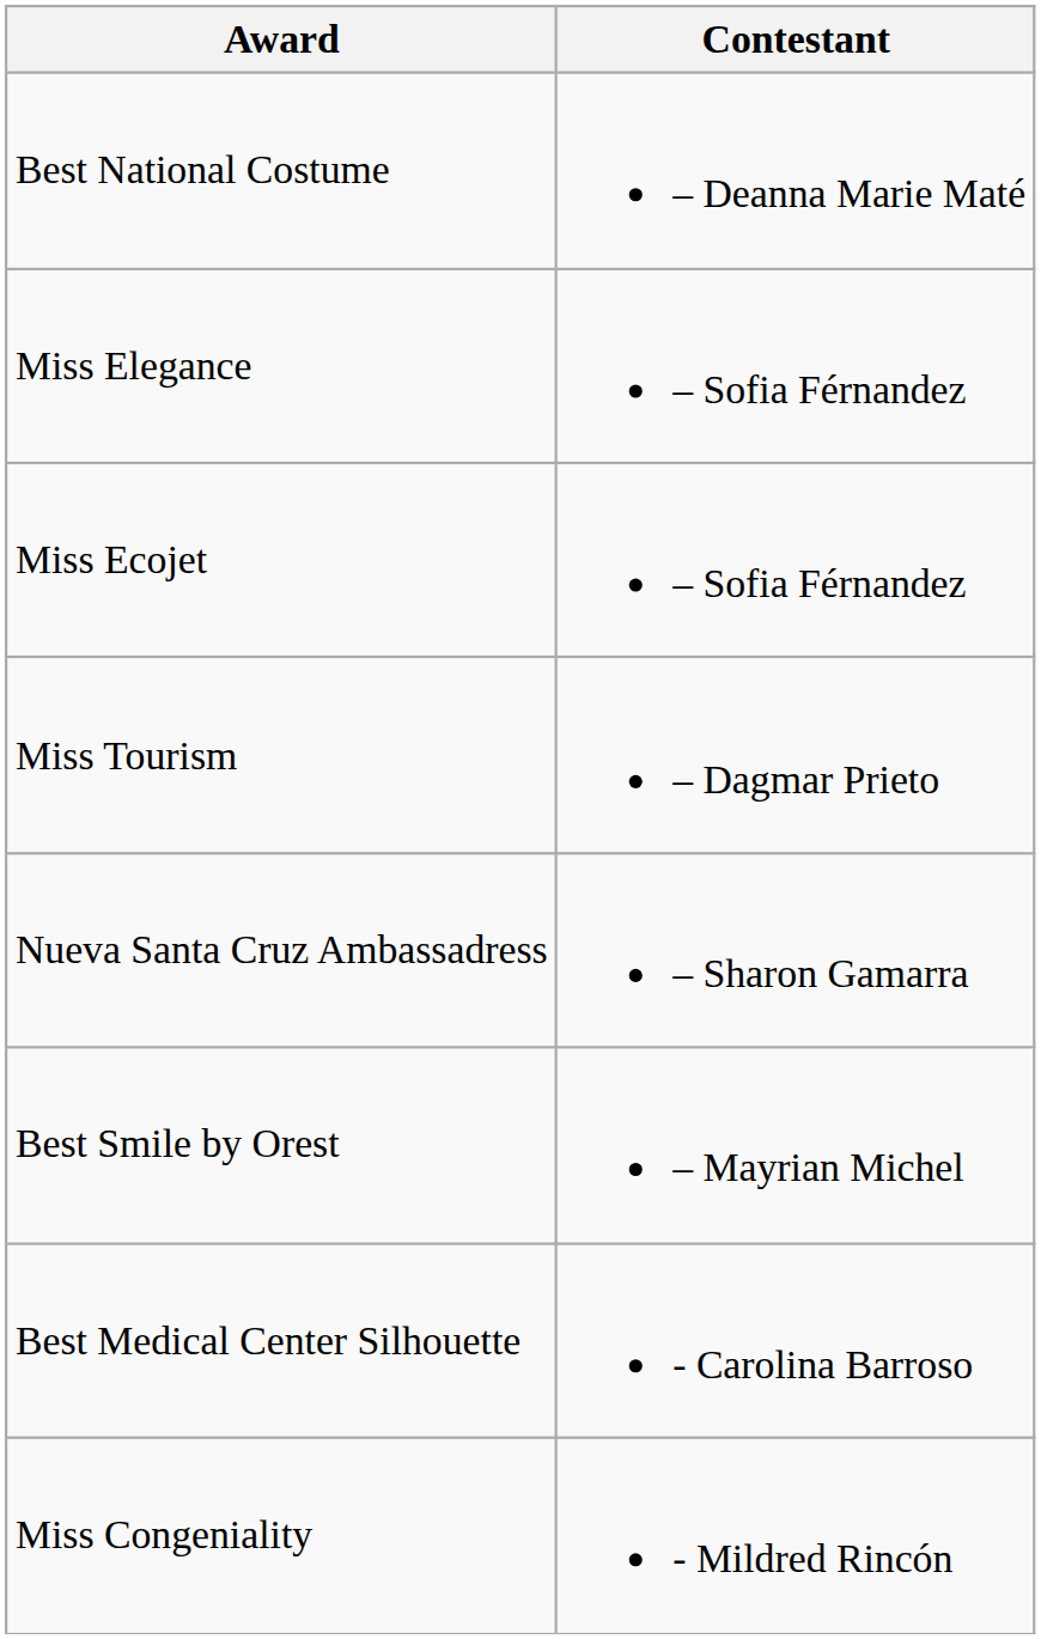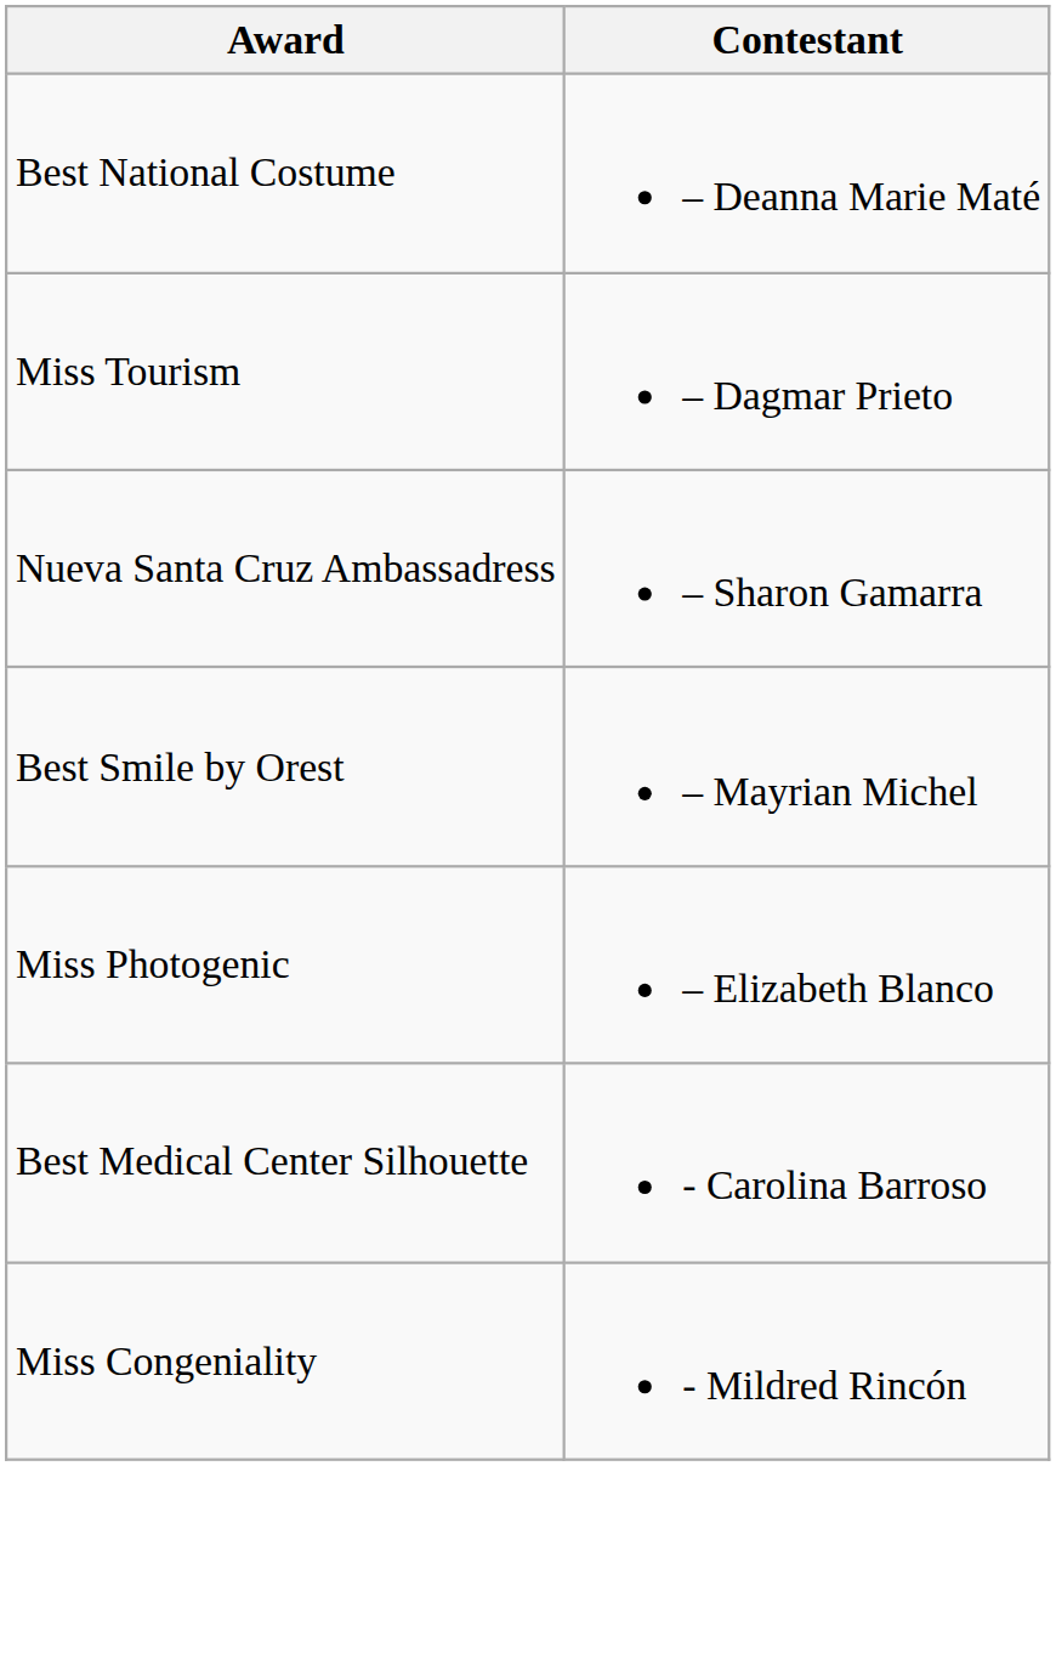- row: Miss Elegance | – Sofia Férnandez
- row: Miss Ecojet | – Sofia Férnandez
+ row: Miss Photogenic | – Elizabeth Blanco
